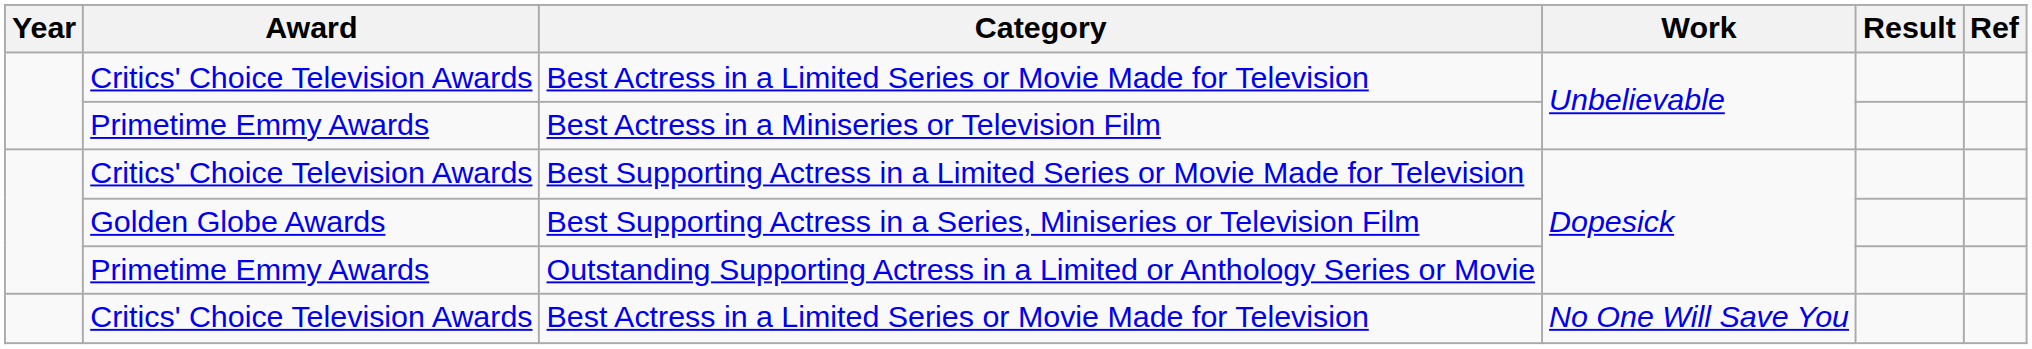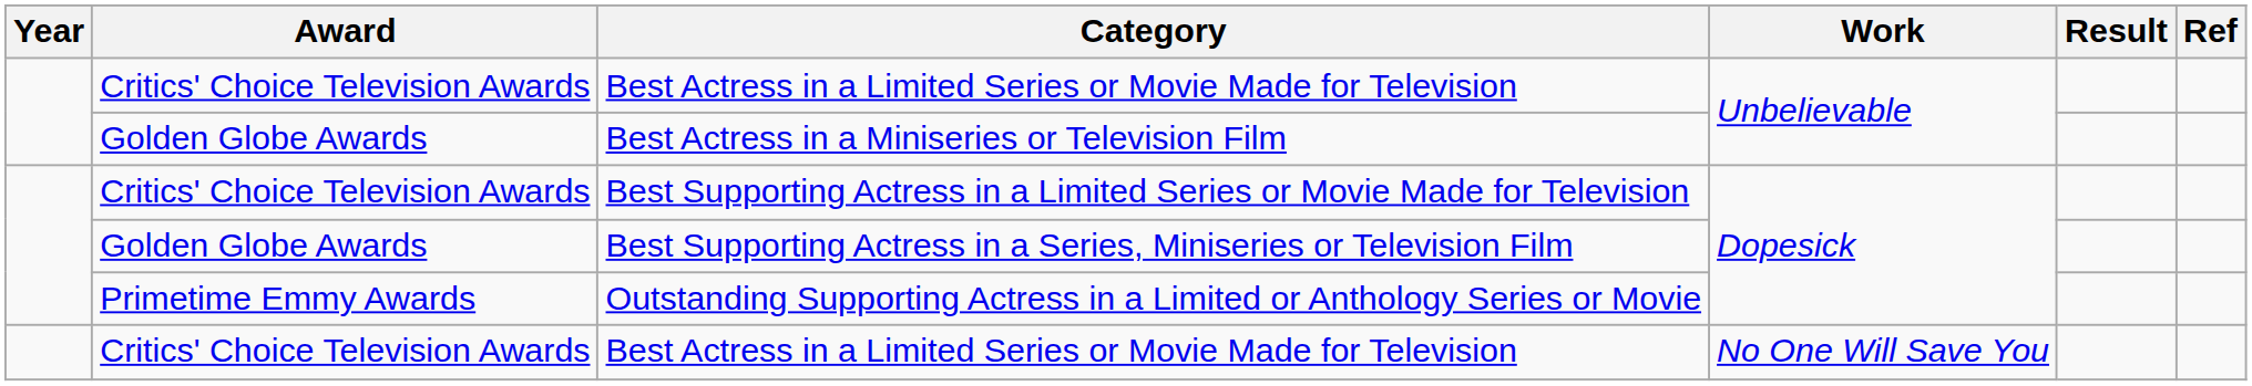Best Actress in a Miniseries or Television Film | Award: Primetime Emmy Awards -> Golden Globe Awards
